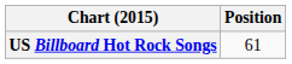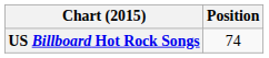US Billboard Hot Rock Songs | Position: 61 -> 74
